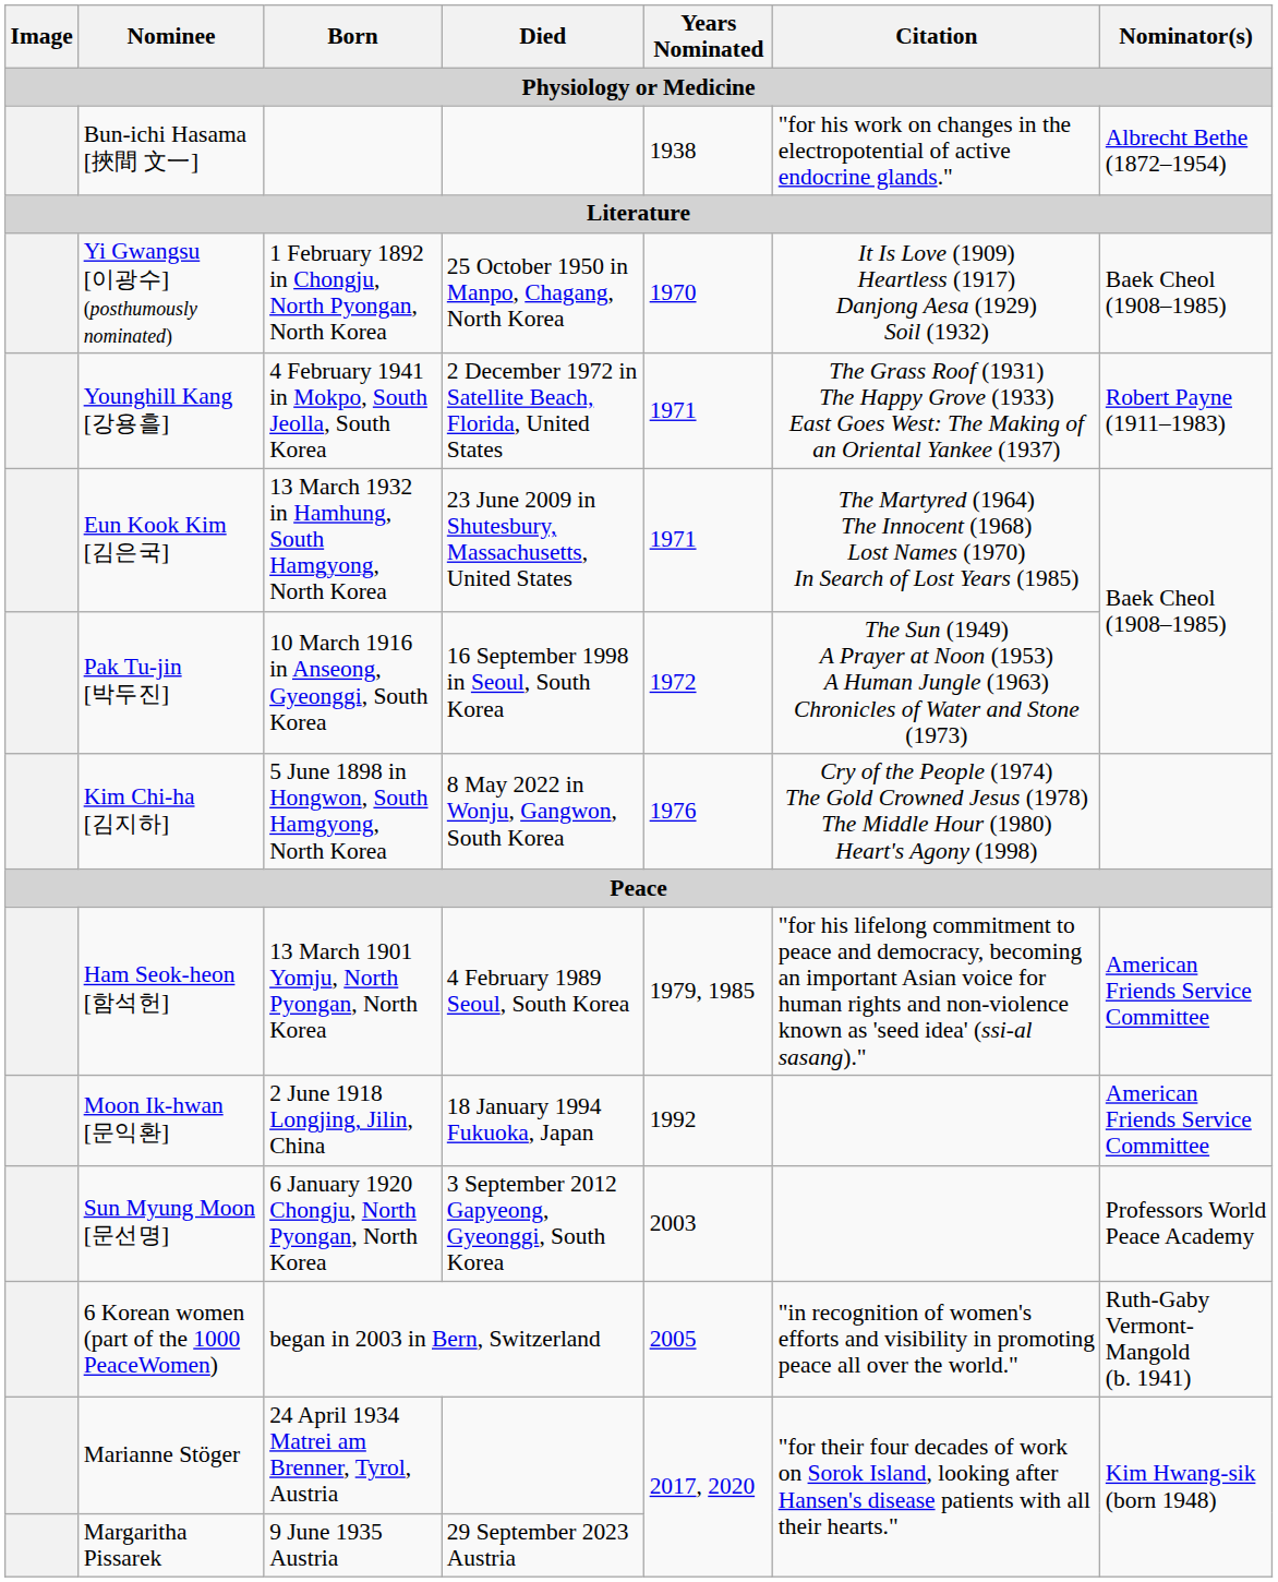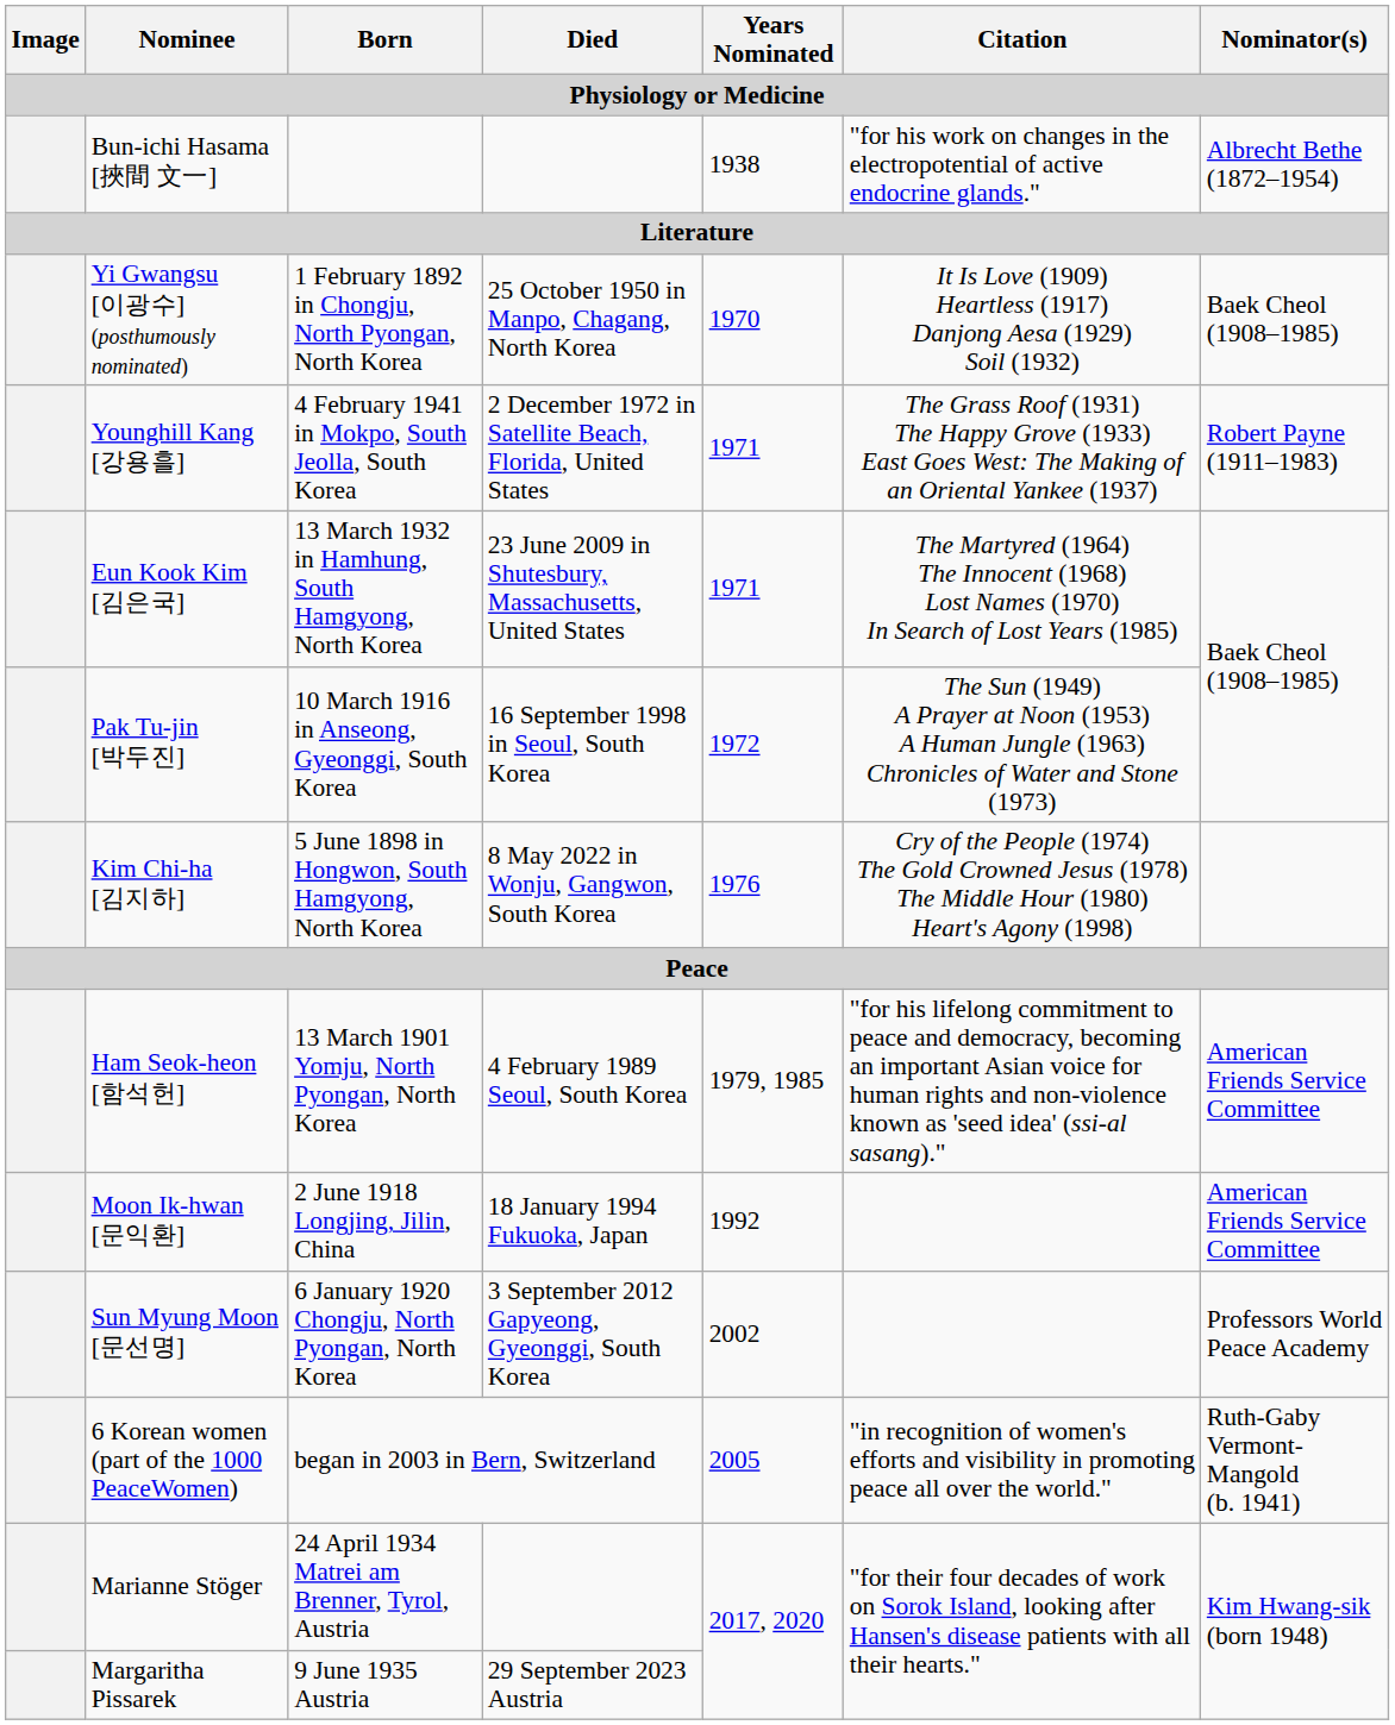Sun Myung Moon [문선명] | Years Nominated: 2003 -> 2002
